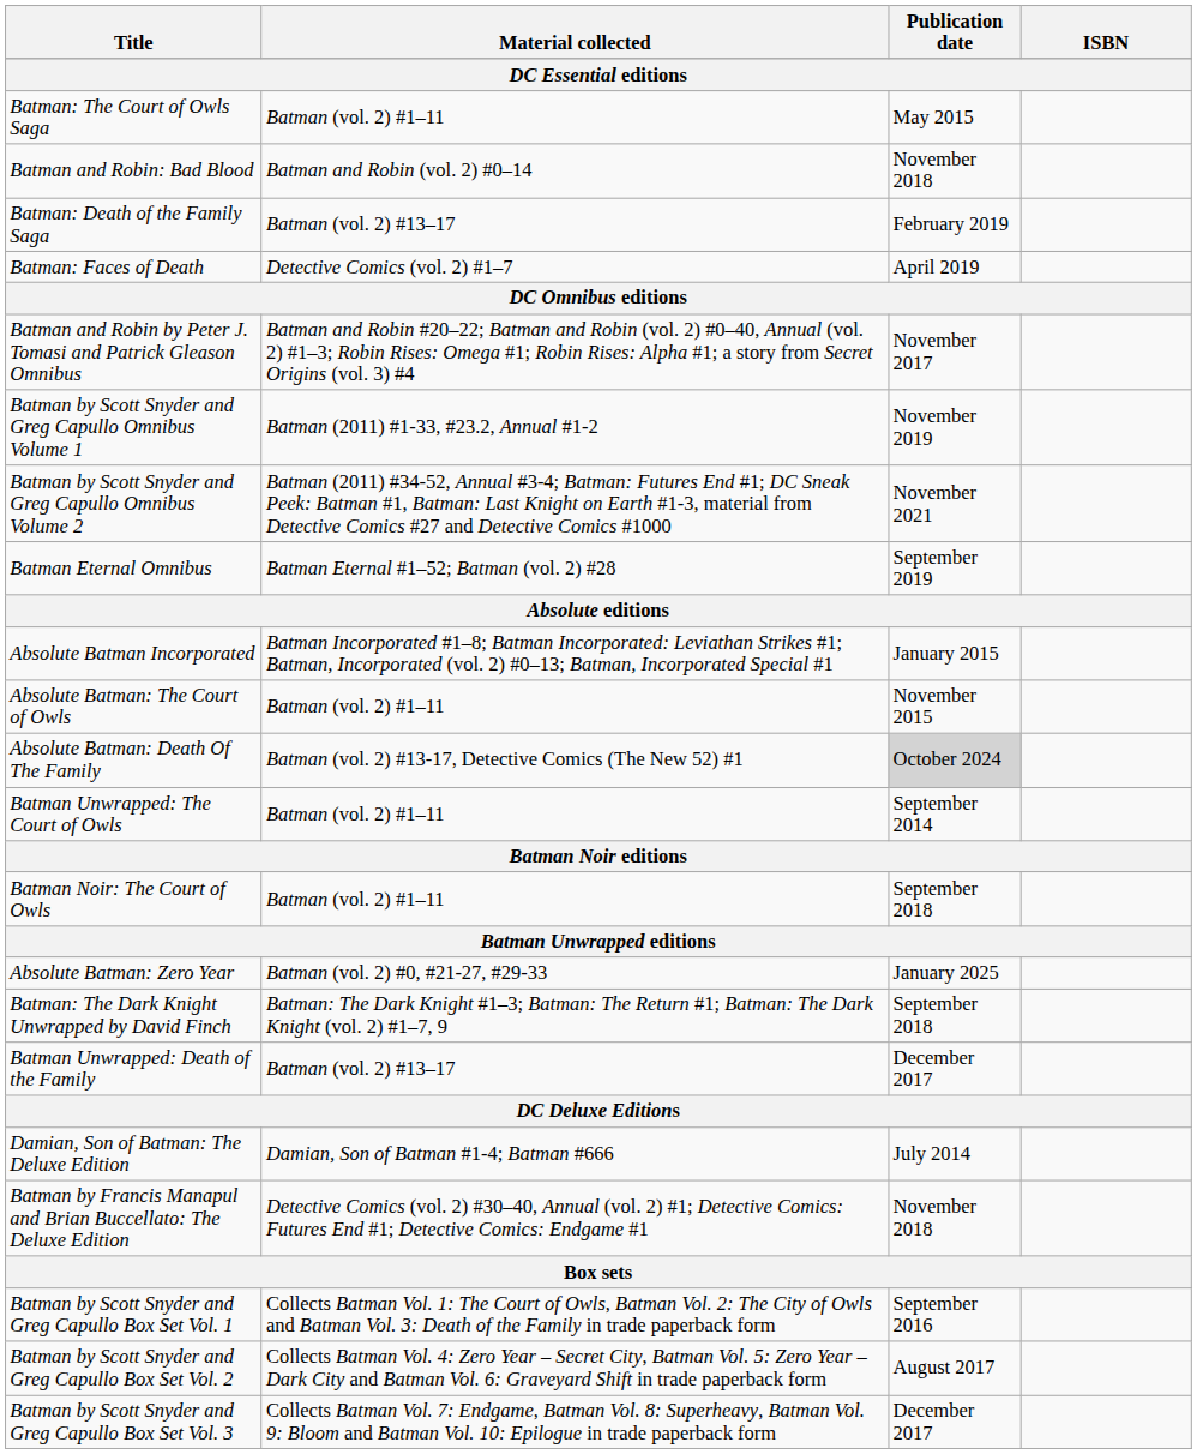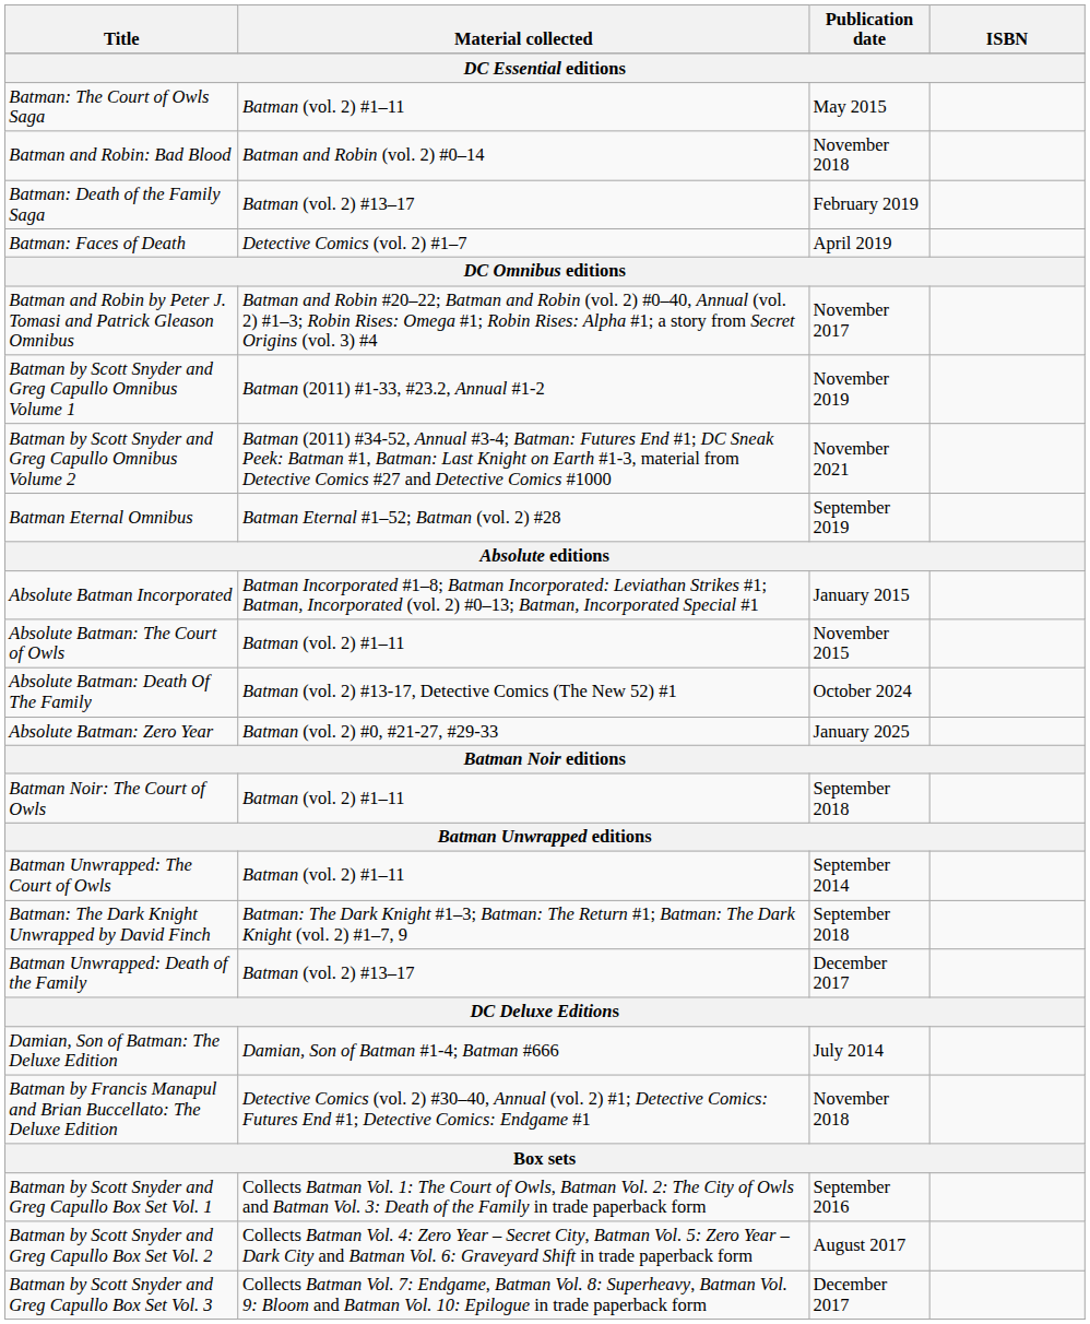Absolute Batman: Death Of The Family | Publication date: lightgrey background -> no background
rows swapped: Absolute Batman: Zero Year <-> Batman Unwrapped: The Court of Owls
